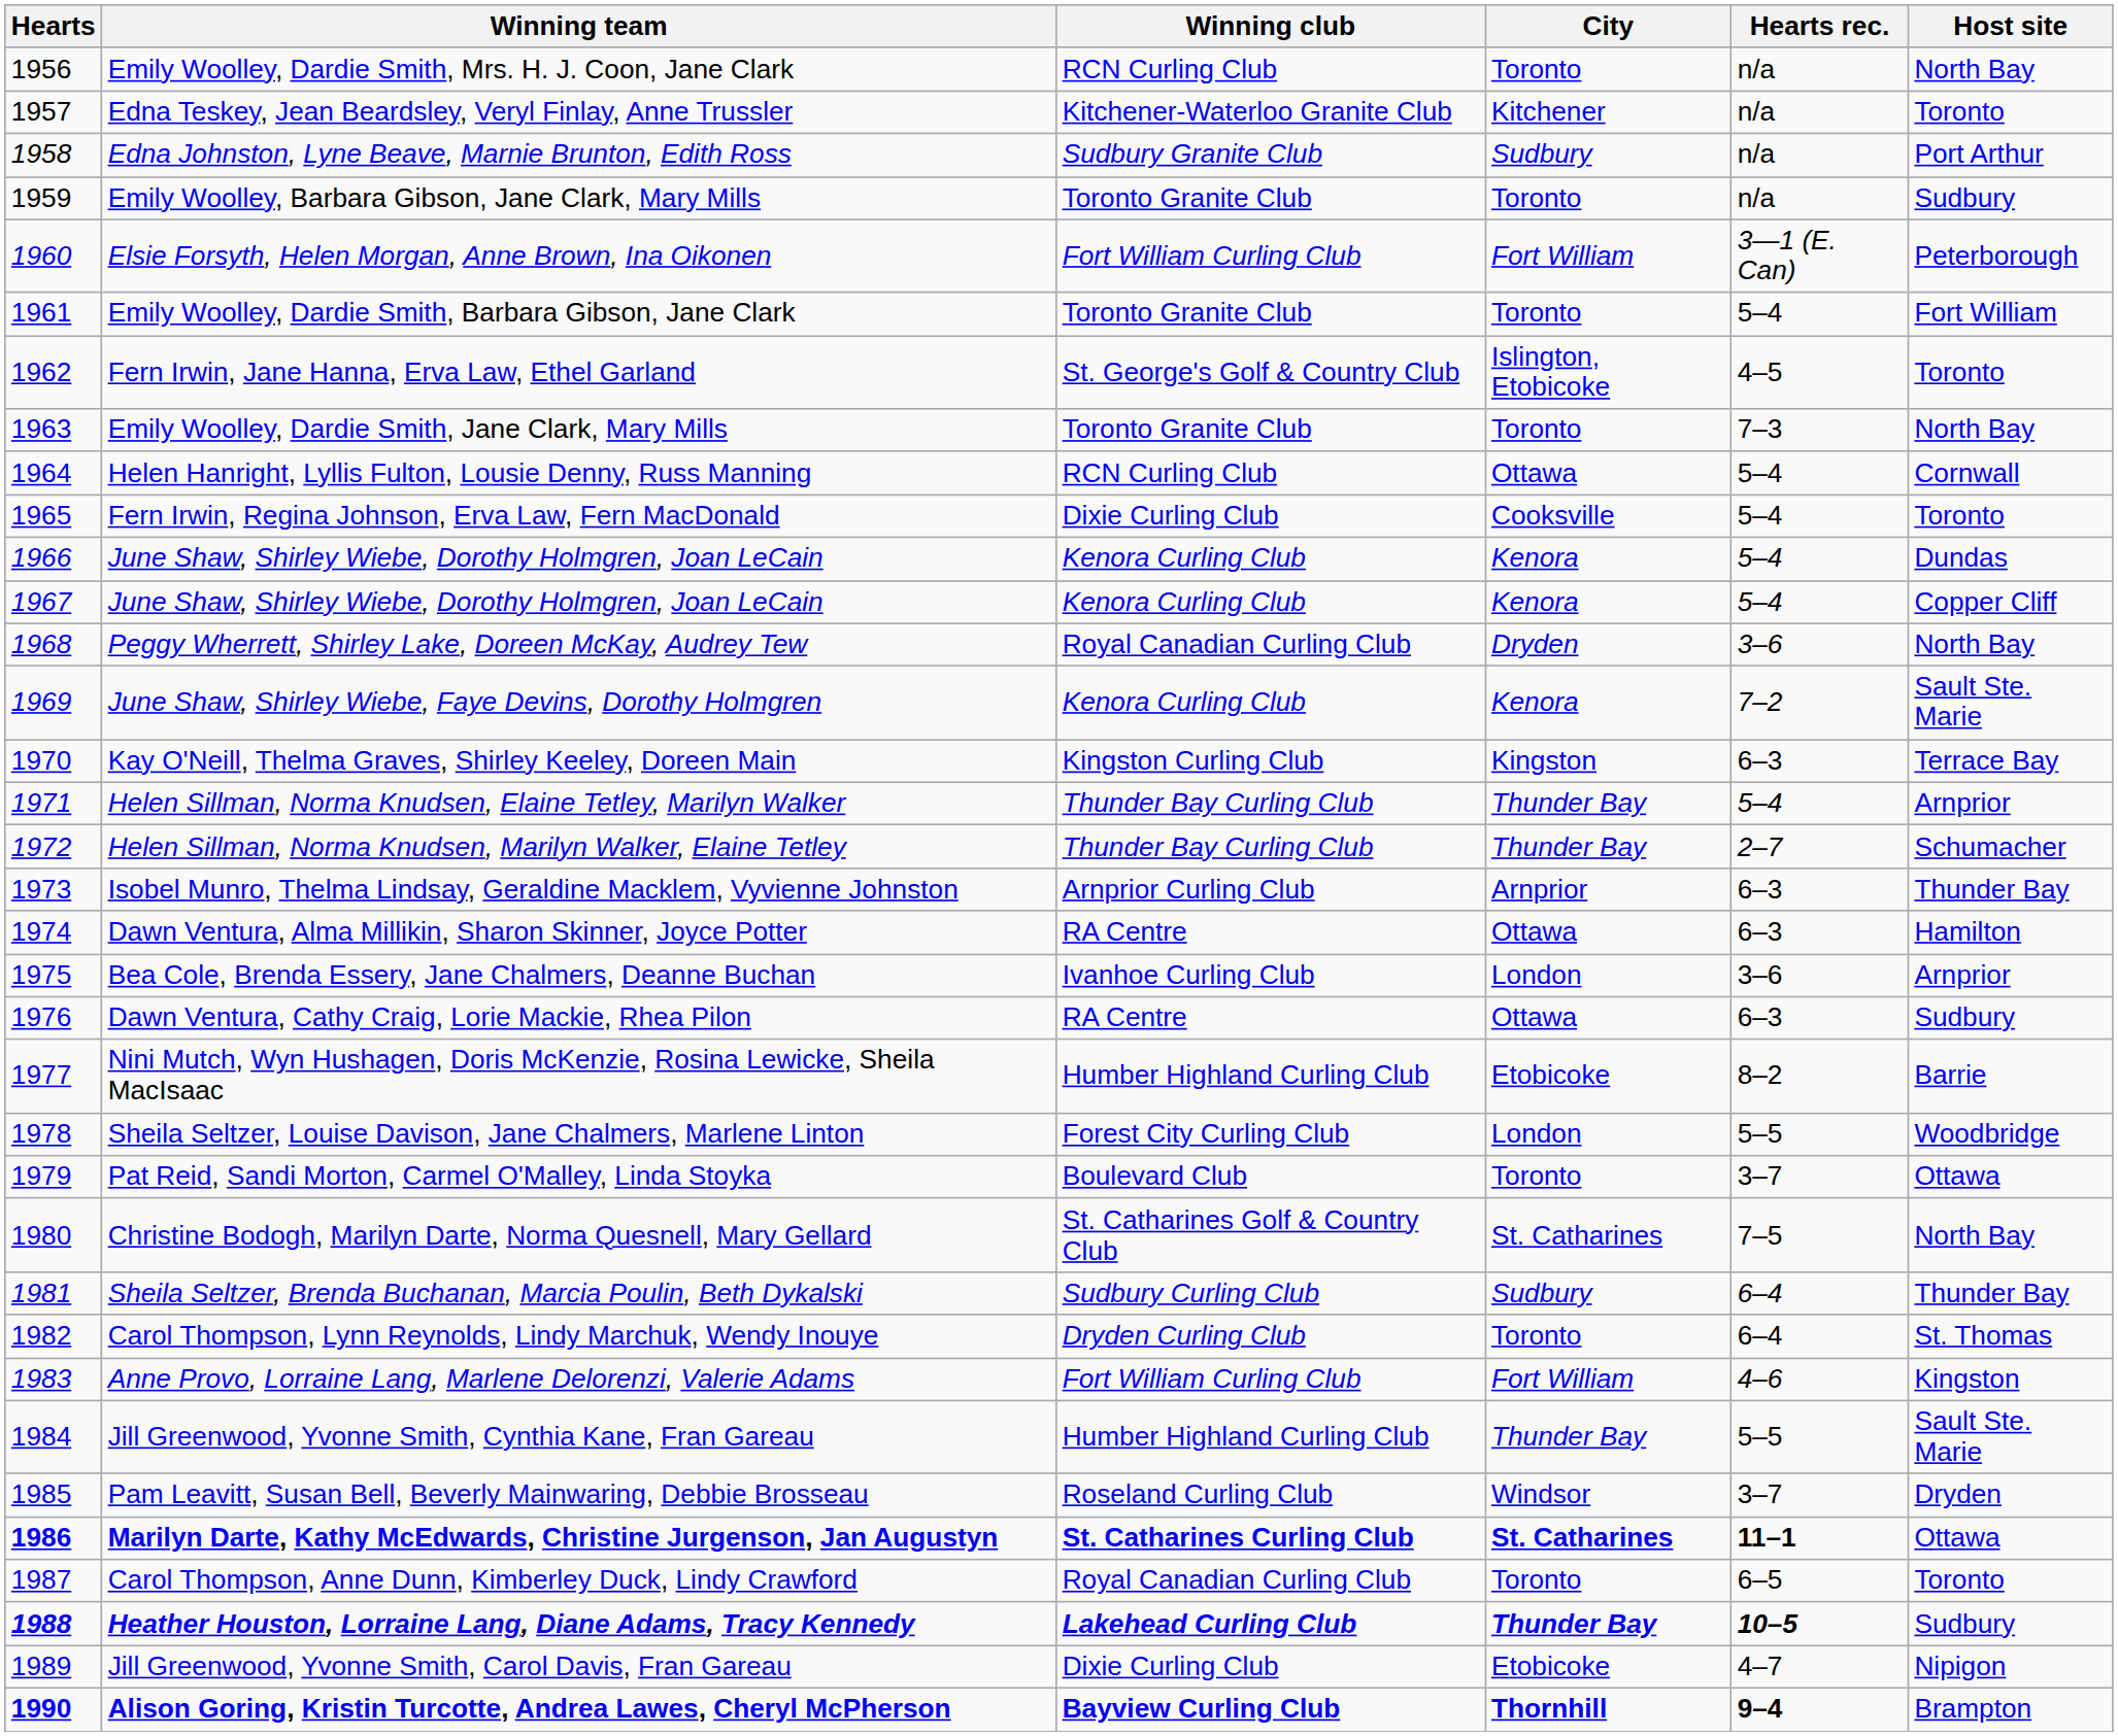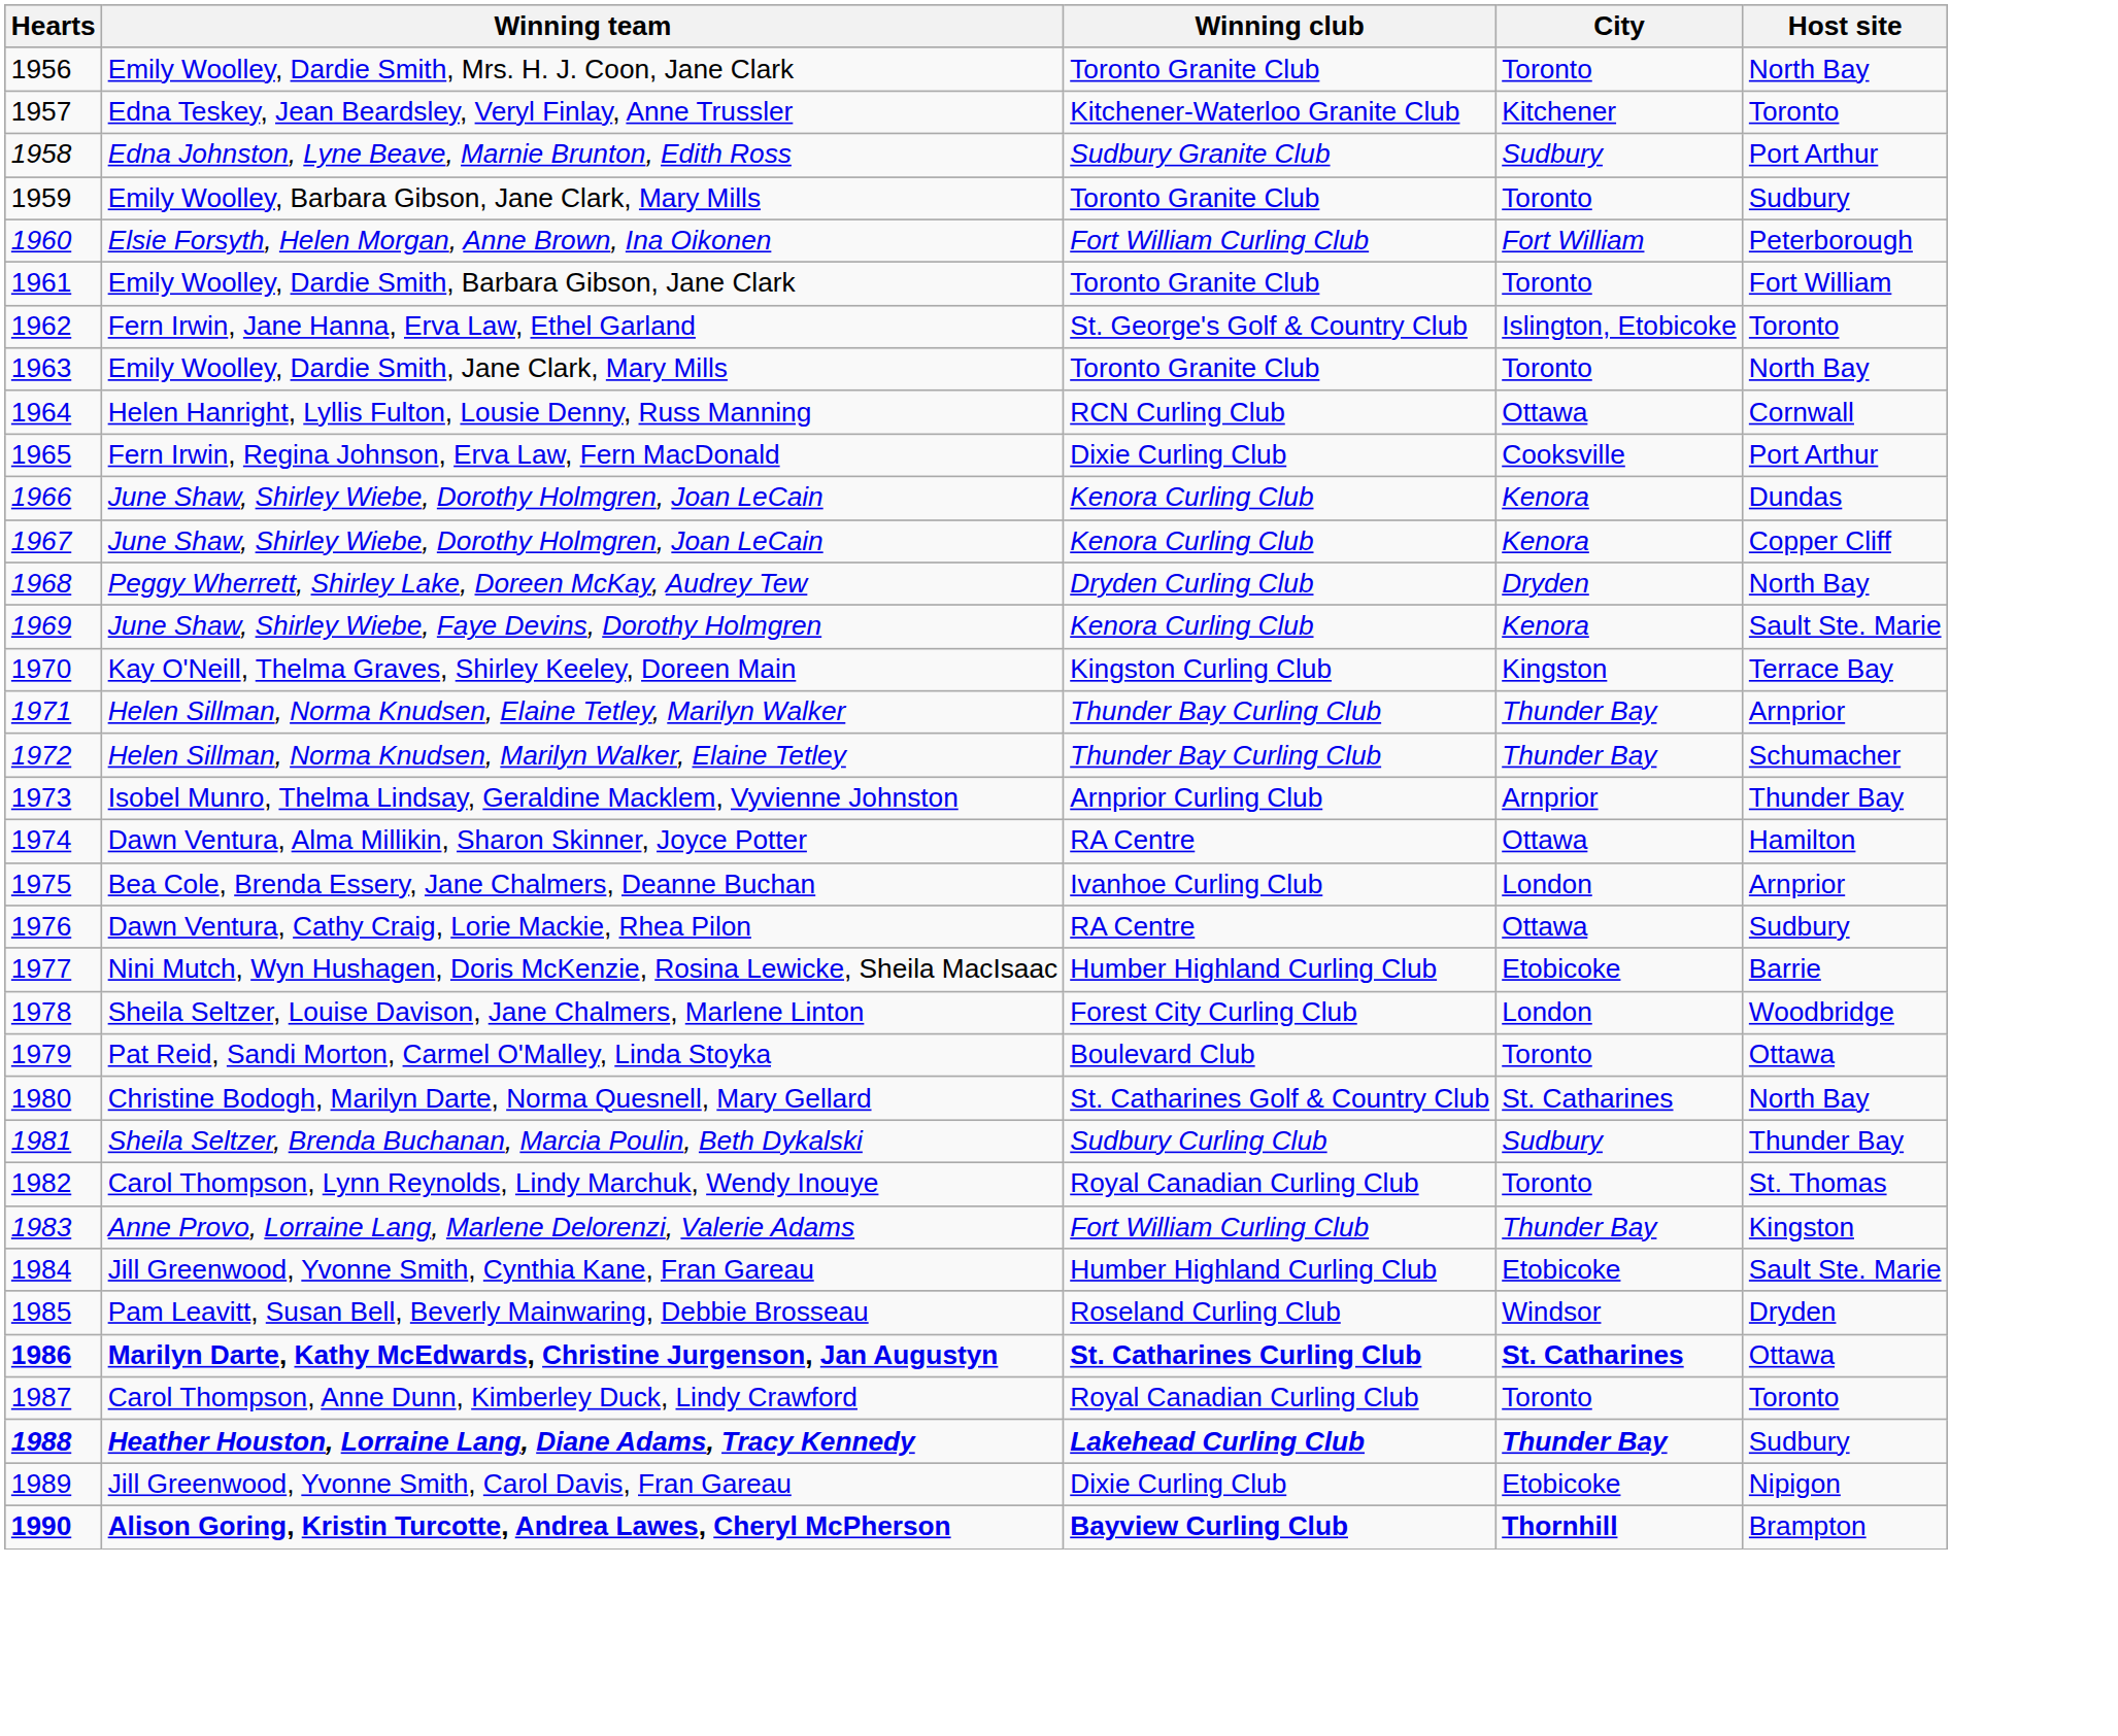- column: Hearts rec. | n/a | n/a | n/a | n/a | 3—1 (E. Can) | 5–4 | 4–5 | 7–3 | 5–4 | 5–4 | 5–4 | 5–4 | 3–6 | 7–2 | 6–3 | 5–4 | 2–7 | 6–3 | 6–3 | 3–6 | 6–3 | 8–2 | 5–5 | 3–7 | 7–5 | 6–4 | 6–4 | 4–6 | 5–5 | 3–7 | 11–1 | 6–5 | 10–5 | 4–7 | 9–4
Emily Woolley, Dardie Smith, Mrs. H. J. Coon, Jane Clark | Winning club: RCN Curling Club -> Toronto Granite Club
Fern Irwin, Regina Johnson, Erva Law, Fern MacDonald | Host site: Toronto -> Port Arthur
Peggy Wherrett, Shirley Lake, Doreen McKay, Audrey Tew | Winning club: Royal Canadian Curling Club -> Dryden Curling Club
Carol Thompson, Lynn Reynolds, Lindy Marchuk, Wendy Inouye | Winning club: Dryden Curling Club -> Royal Canadian Curling Club
Anne Provo, Lorraine Lang, Marlene Delorenzi, Valerie Adams | City: Fort William -> Thunder Bay
Jill Greenwood, Yvonne Smith, Cynthia Kane, Fran Gareau | City: Thunder Bay -> Etobicoke
